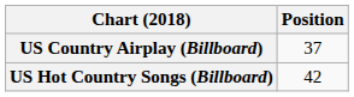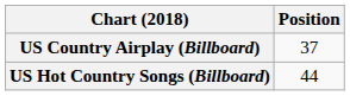US Hot Country Songs (Billboard) | Position: 42 -> 44
